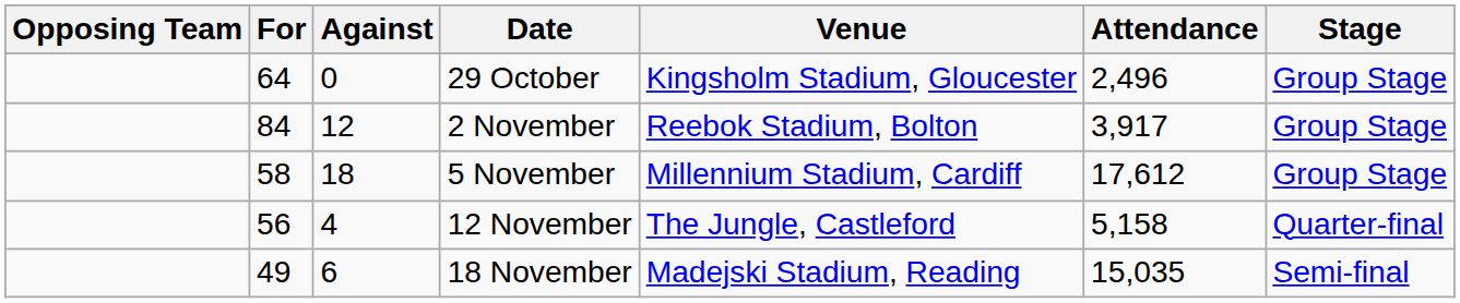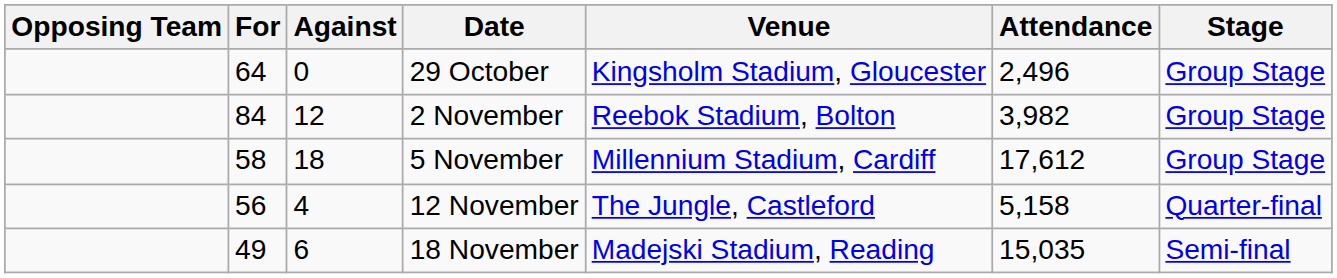2 November | Attendance: 3,917 -> 3,982
